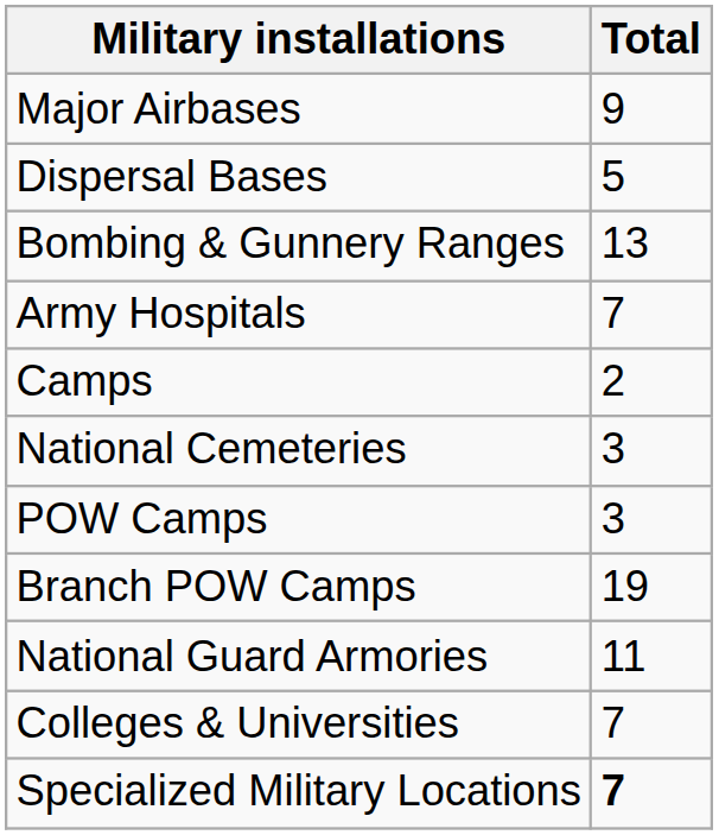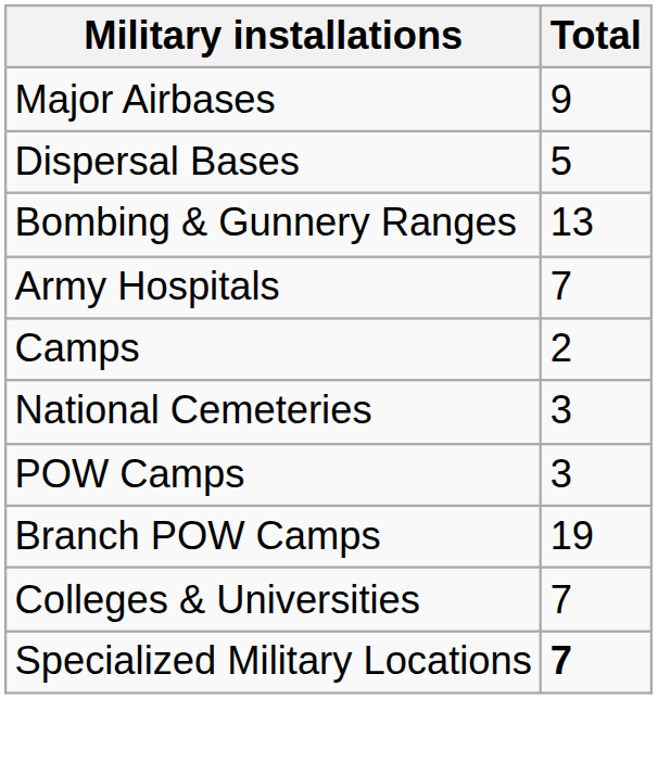- row: National Guard Armories | 11
